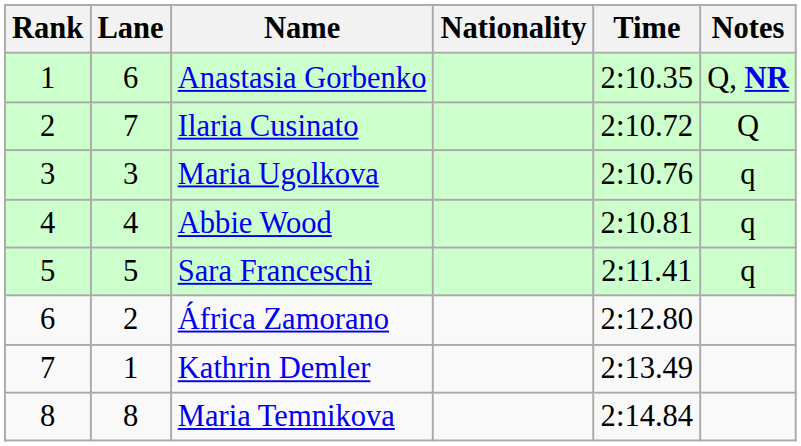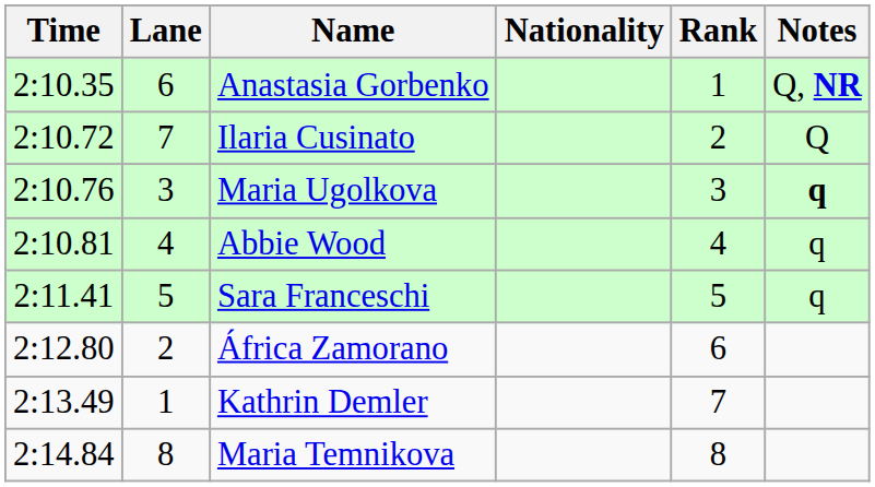columns swapped: Rank <-> Time
Maria Ugolkova | Notes: normal -> bold
